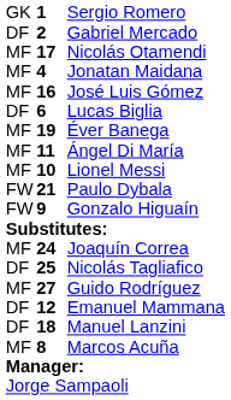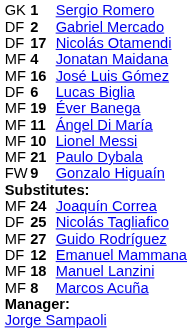Nicolás Otamendi | column 1: MF -> DF
Paulo Dybala | column 1: FW -> MF
Manuel Lanzini | column 1: DF -> MF
